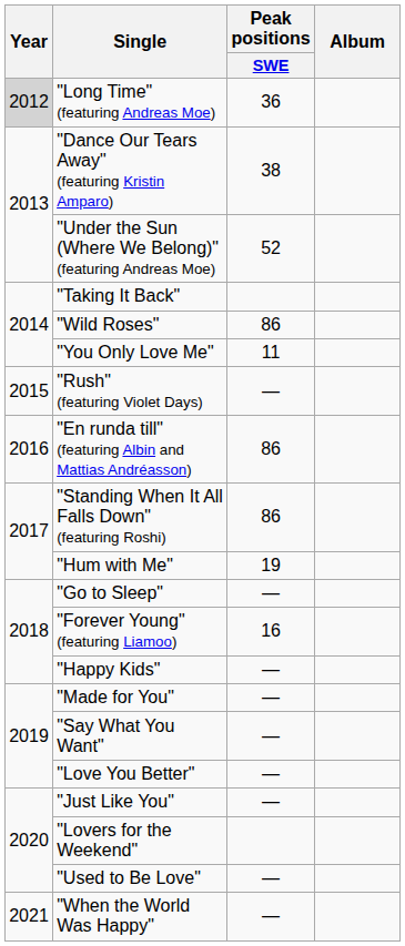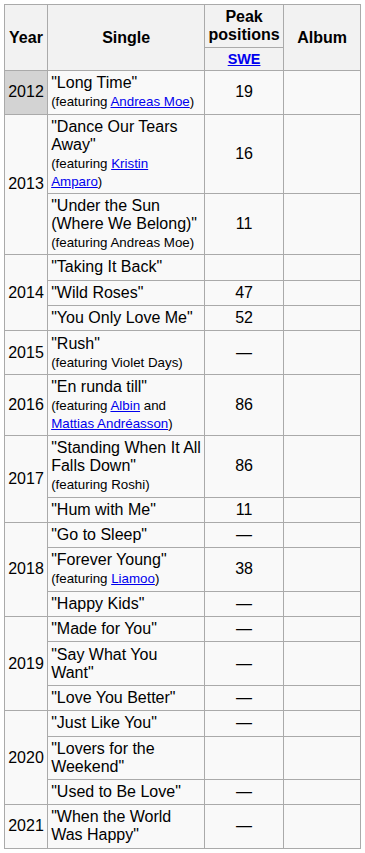"Long Time" (featuring Andreas Moe) | Peak positions / SWE: 36 -> 19
"Dance Our Tears Away" (featuring Kristin Amparo) | Peak positions / SWE: 38 -> 16
"Under the Sun (Where We Belong)" (featuring Andreas Moe) | Peak positions / SWE: 52 -> 11
"Wild Roses" | Peak positions / SWE: 86 -> 47
"You Only Love Me" | Peak positions / SWE: 11 -> 52
"Hum with Me" | Peak positions / SWE: 19 -> 11
"Forever Young" (featuring Liamoo) | Peak positions / SWE: 16 -> 38
